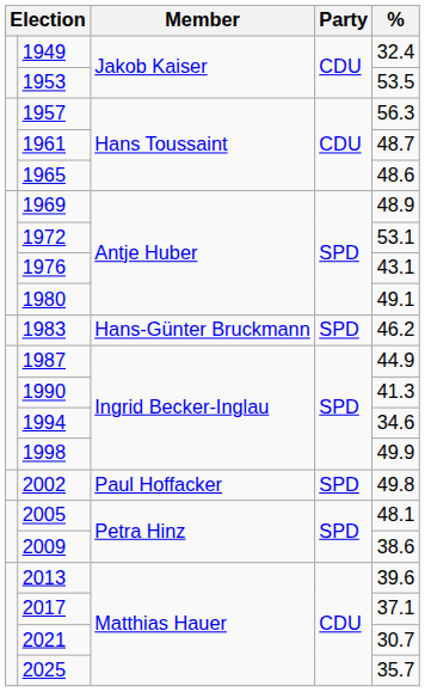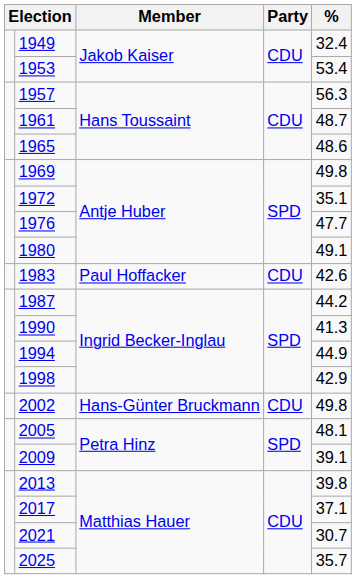1953 | %: 53.5 -> 53.4
1969 | %: 48.9 -> 49.8
1972 | %: 53.1 -> 35.1
1976 | %: 43.1 -> 47.7
1983 | Member: Hans-Günter Bruckmann -> Paul Hoffacker
1983 | Party: SPD -> CDU
1983 | %: 46.2 -> 42.6
1987 | %: 44.9 -> 44.2
1994 | %: 34.6 -> 44.9
1998 | %: 49.9 -> 42.9
2002 | Member: Paul Hoffacker -> Hans-Günter Bruckmann
2002 | Party: SPD -> CDU
2009 | %: 38.6 -> 39.1
2013 | %: 39.6 -> 39.8
